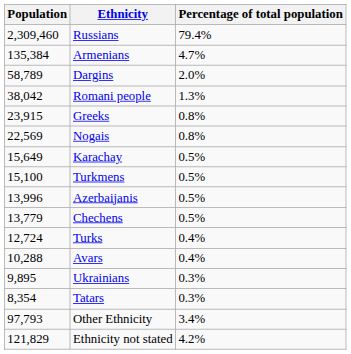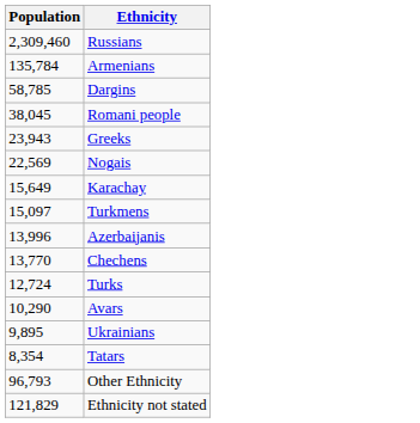- column: Percentage of total population | 79.4% | 4.7% | 2.0% | 1.3% | 0.8% | 0.8% | 0.5% | 0.5% | 0.5% | 0.5% | 0.4% | 0.4% | 0.3% | 0.3% | 3.4% | 4.2%
Armenians | Population: 135,384 -> 135,784
Dargins | Population: 58,789 -> 58,785
Romani people | Population: 38,042 -> 38,045
Greeks | Population: 23,915 -> 23,943
Turkmens | Population: 15,100 -> 15,097
Chechens | Population: 13,779 -> 13,770
Avars | Population: 10,288 -> 10,290
Other Ethnicity | Population: 97,793 -> 96,793
